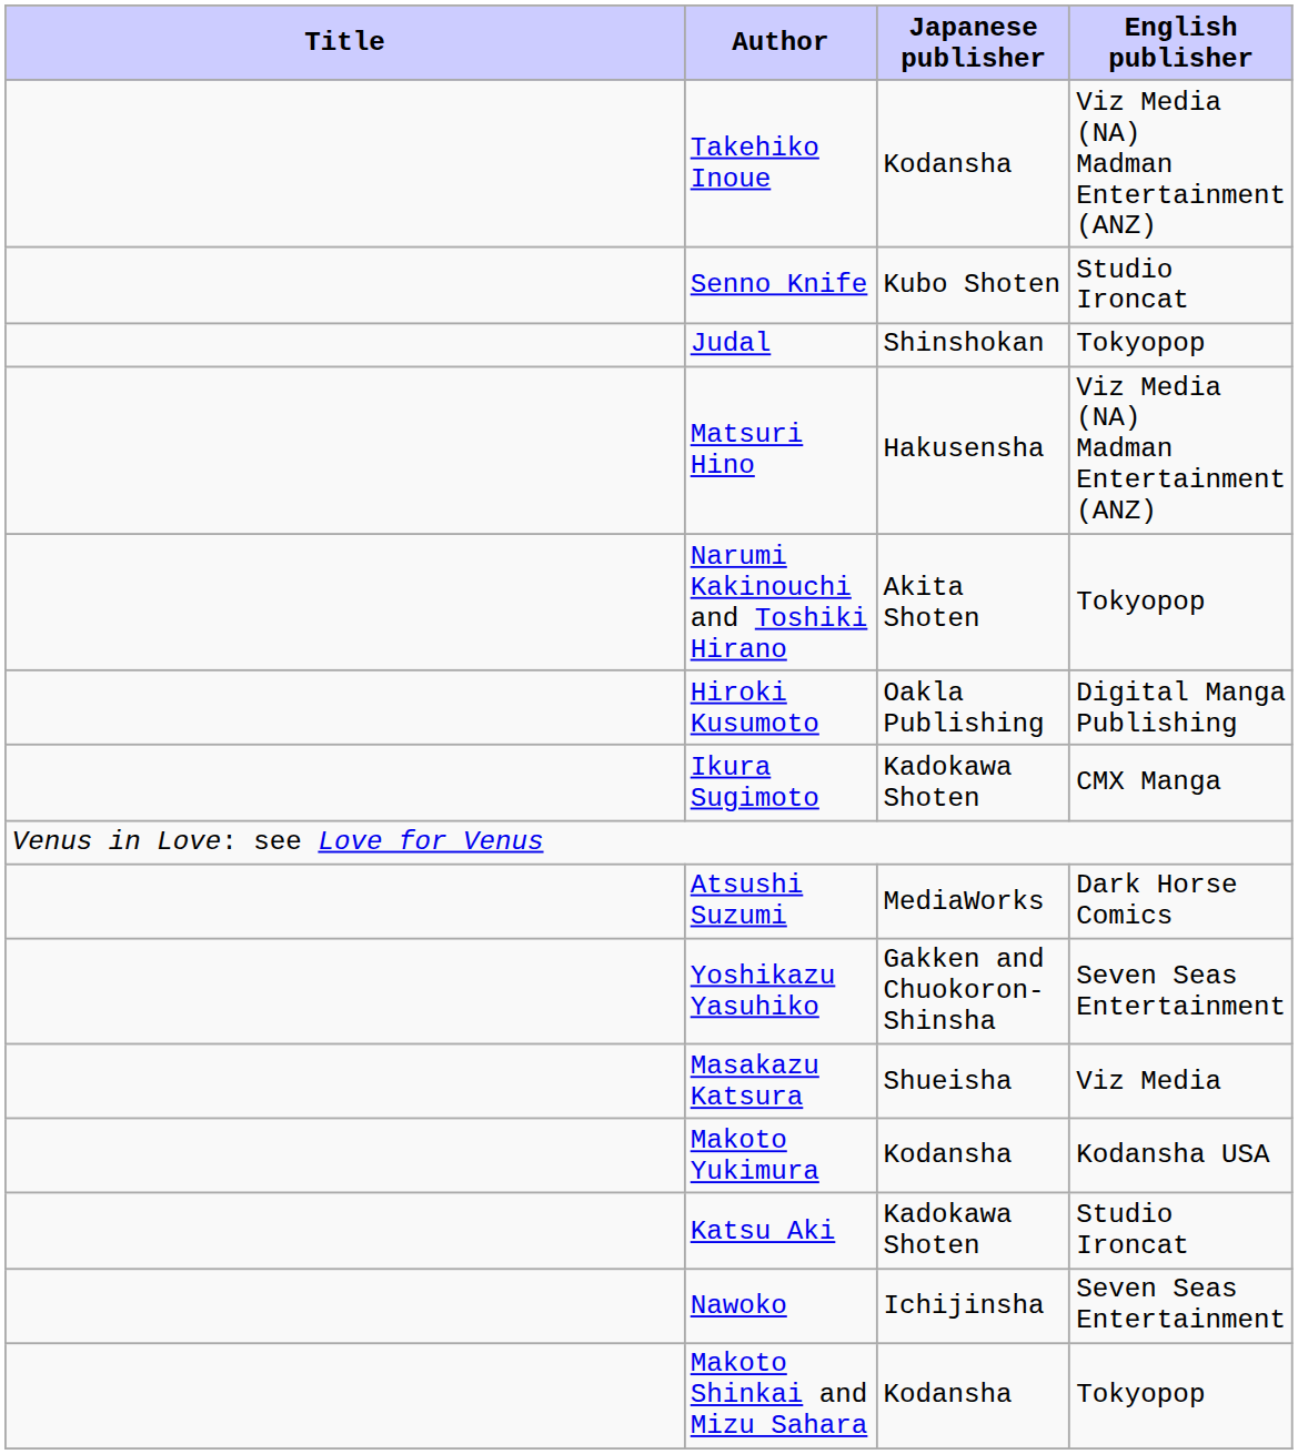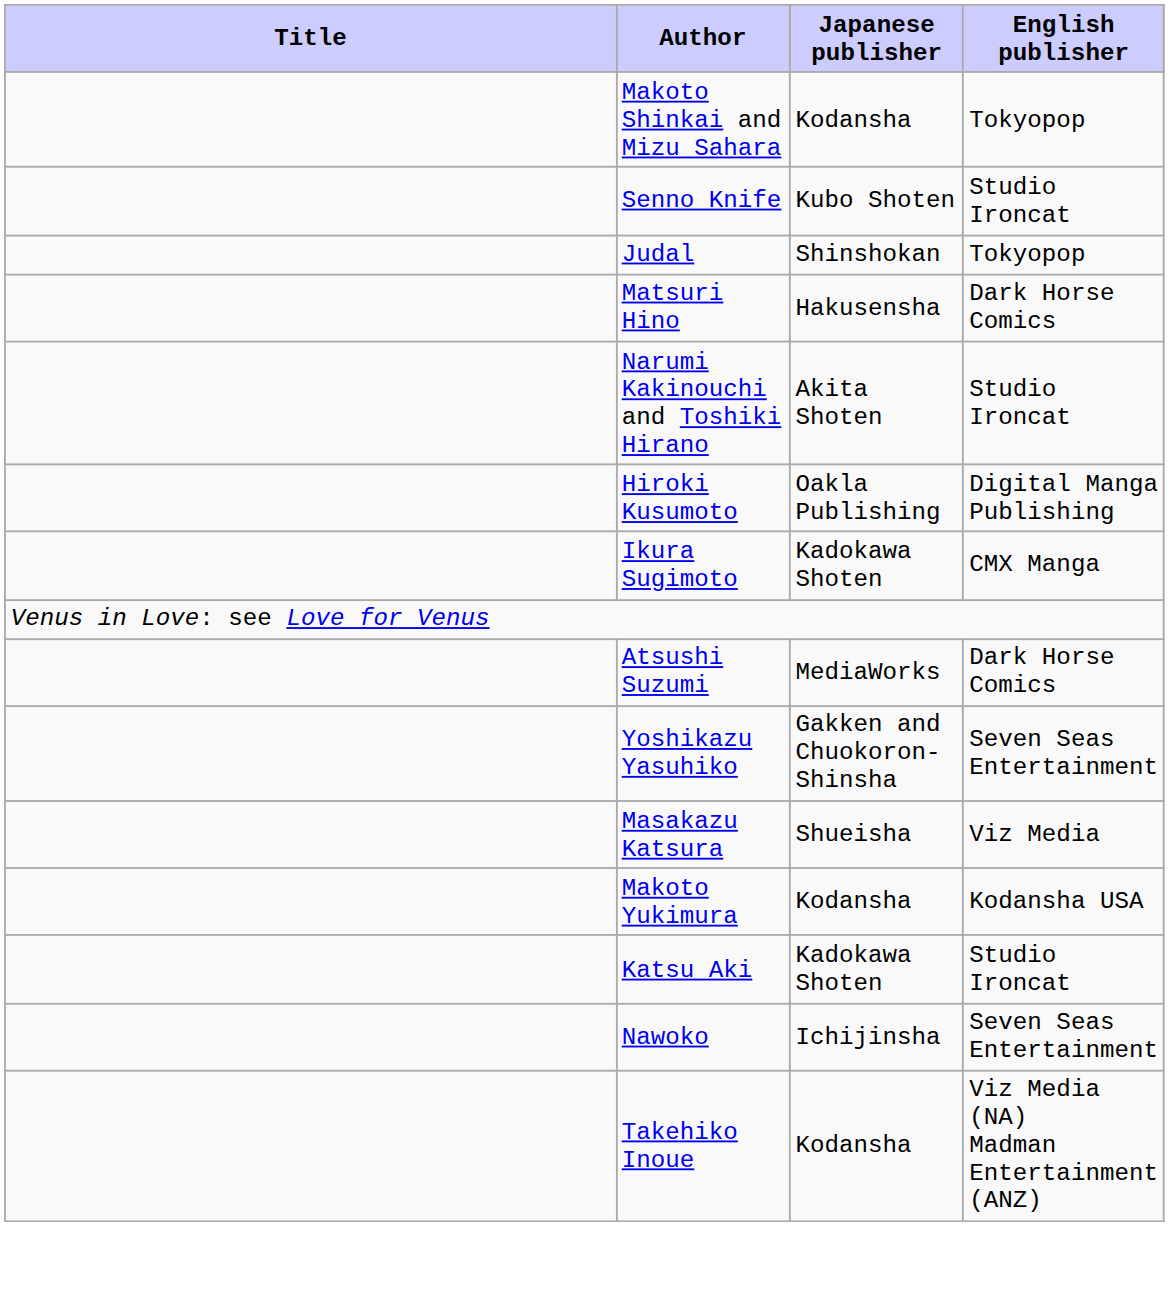rows swapped: Takehiko Inoue <-> Makoto Shinkai and Mizu Sahara
Matsuri Hino | English publisher: Viz Media (NA) Madman Entertainment (ANZ) -> Dark Horse Comics
Narumi Kakinouchi and Toshiki Hirano | English publisher: Tokyopop -> Studio Ironcat
